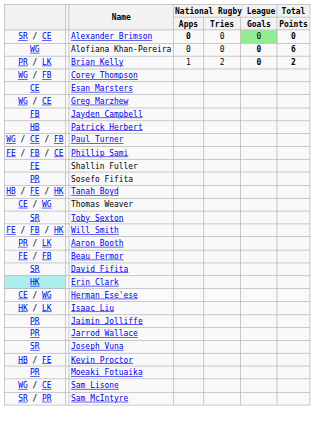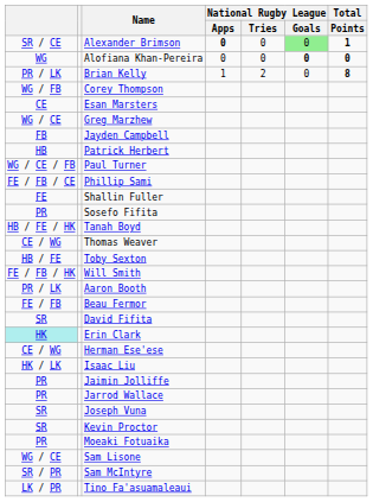Alexander Brimson | Total / Points: 0 -> 1
Alofiana Khan-Pereira | Total / Points: 6 -> 0
Brian Kelly | National Rugby League / Goals: bold -> normal
Brian Kelly | Total / Points: 2 -> 8
Toby Sexton | column 1: SR -> HB / FE
Kevin Proctor | column 1: HB / FE -> SR
+ row: LK / PR | Tino Fa'asuamaleaui
